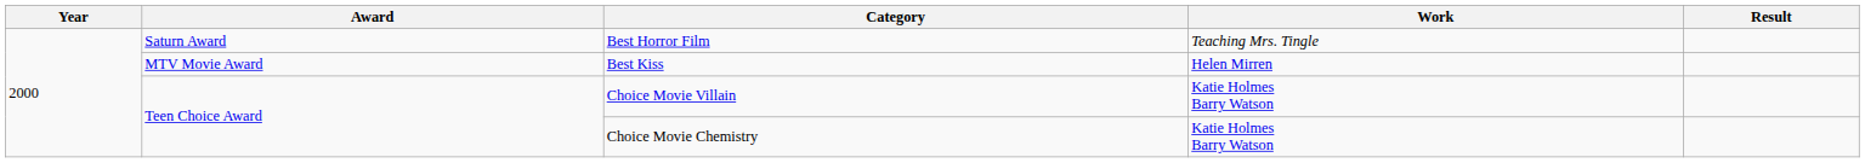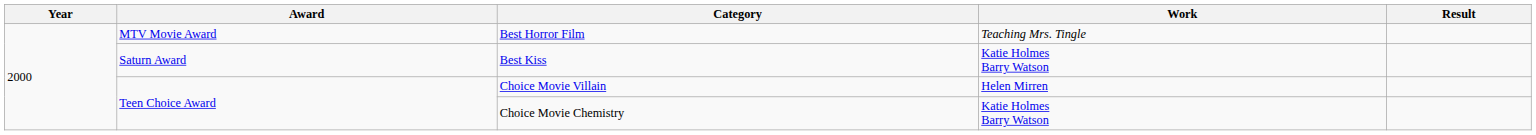Best Horror Film | Award: Saturn Award -> MTV Movie Award
Best Kiss | Award: MTV Movie Award -> Saturn Award
Best Kiss | Work: Helen Mirren -> Katie Holmes Barry Watson
Choice Movie Villain | Work: Katie Holmes Barry Watson -> Helen Mirren
